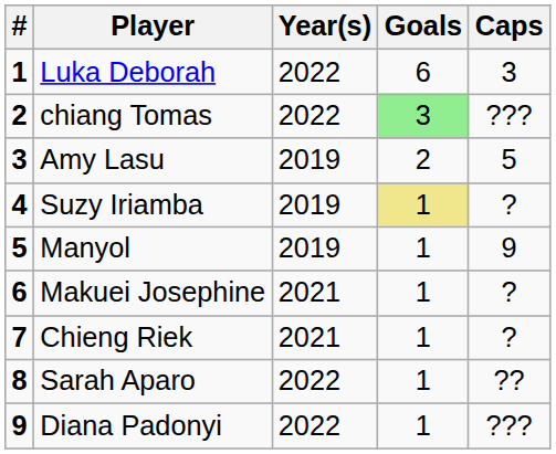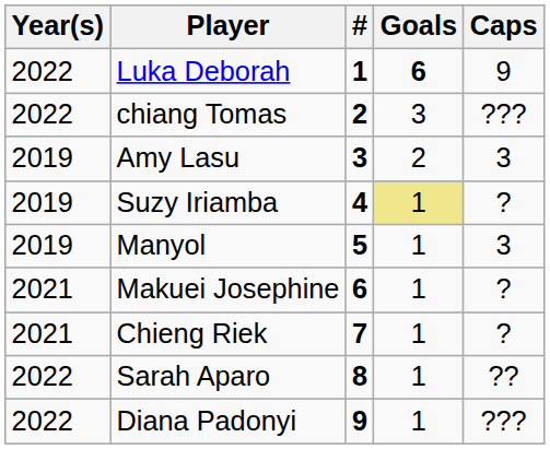columns swapped: # <-> Year(s)
Luka Deborah | Goals: normal -> bold
Luka Deborah | Caps: 3 -> 9
chiang Tomas | Goals: lightgreen background -> no background
Amy Lasu | Caps: 5 -> 3
Manyol | Caps: 9 -> 3
